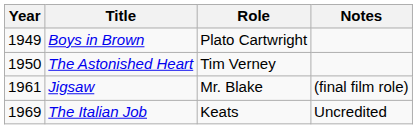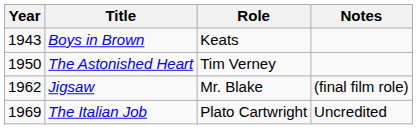Boys in Brown | Year: 1949 -> 1943
Boys in Brown | Role: Plato Cartwright -> Keats
Jigsaw | Year: 1961 -> 1962
The Italian Job | Role: Keats -> Plato Cartwright
